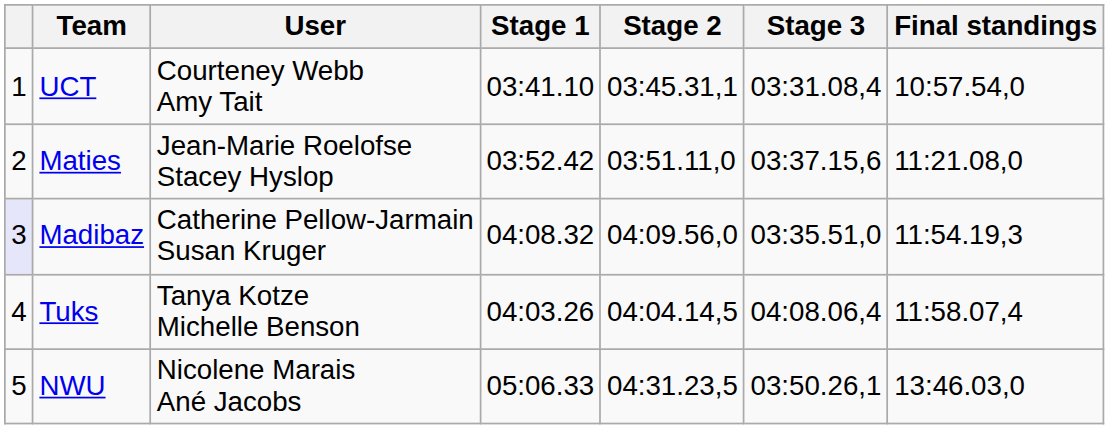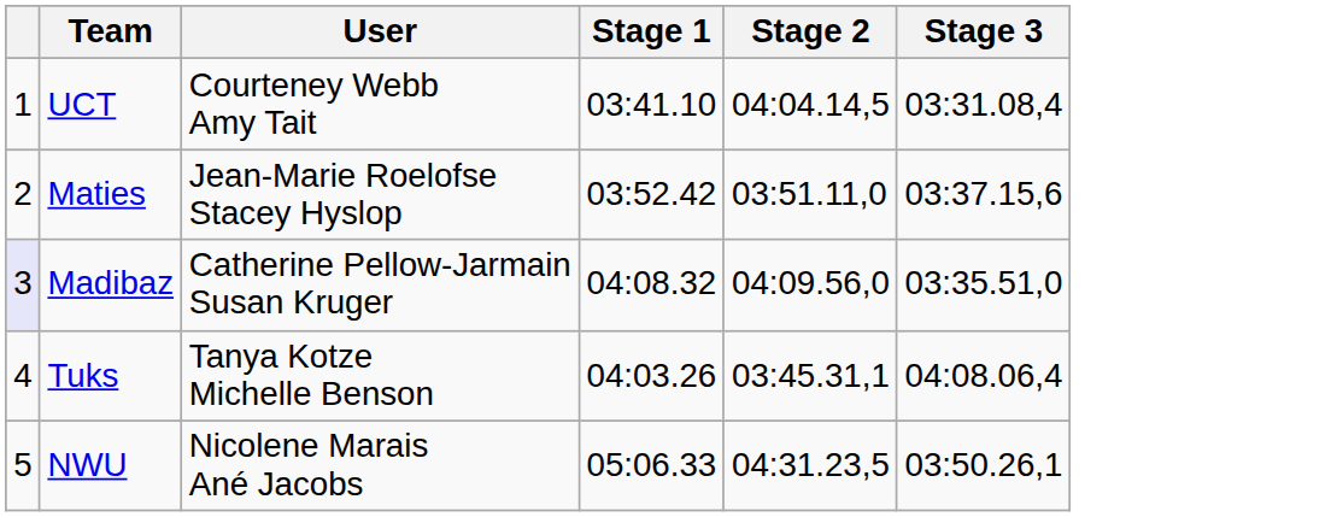- column: Final standings | 10:57.54,0 | 11:21.08,0 | 11:54.19,3 | 11:58.07,4 | 13:46.03,0
UCT | Stage 2: 03:45.31,1 -> 04:04.14,5
Tuks | Stage 2: 04:04.14,5 -> 03:45.31,1
